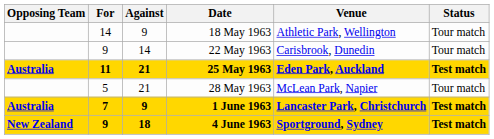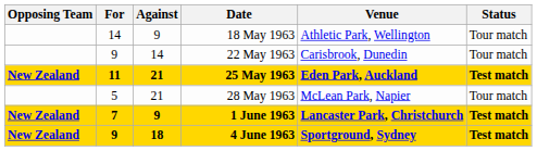25 May 1963 | Opposing Team: Australia -> New Zealand
1 June 1963 | Opposing Team: Australia -> New Zealand
